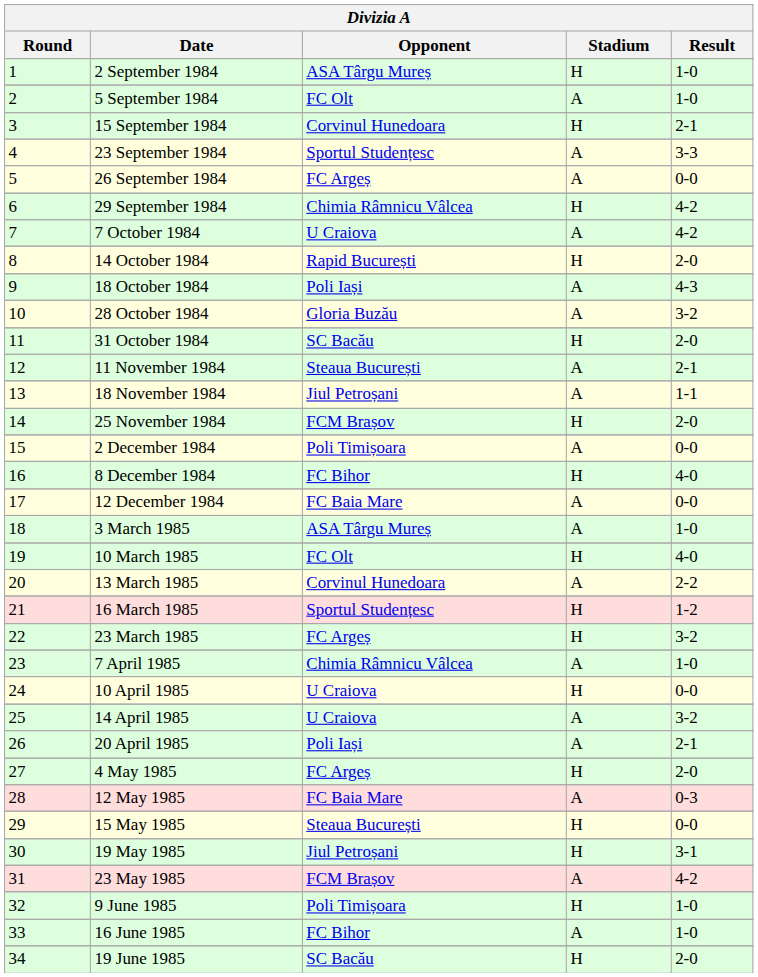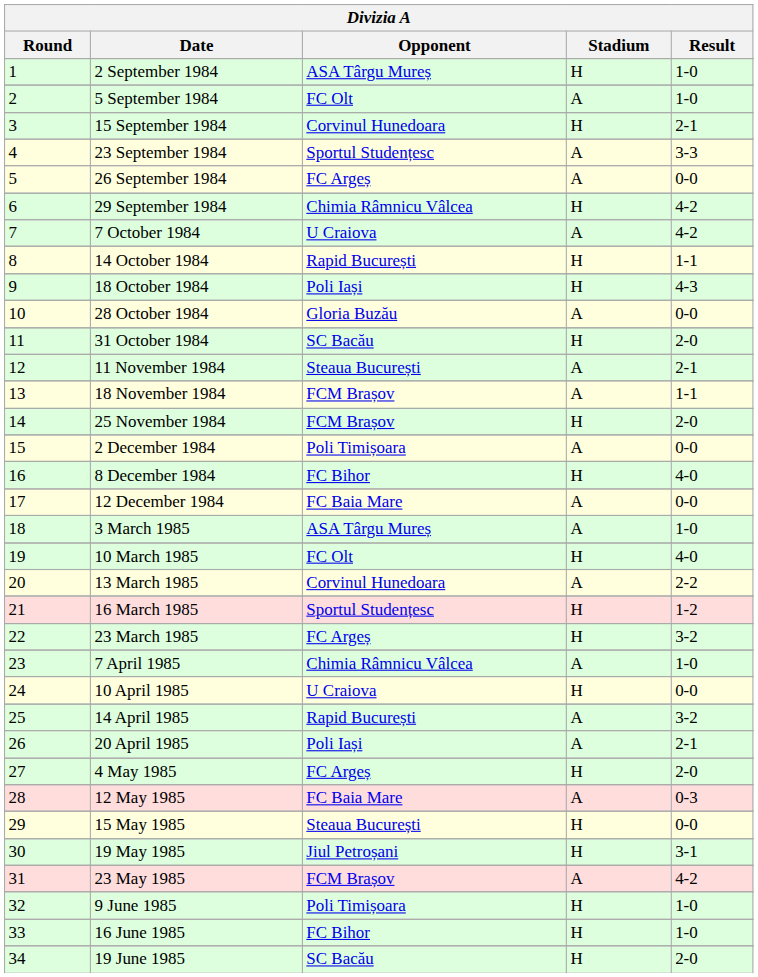14 October 1984 | Result: 2-0 -> 1-1
18 October 1984 | Stadium: A -> H
28 October 1984 | Result: 3-2 -> 0-0
18 November 1984 | Opponent: Jiul Petroșani -> FCM Brașov
14 April 1985 | Opponent: U Craiova -> Rapid București
16 June 1985 | Stadium: A -> H
